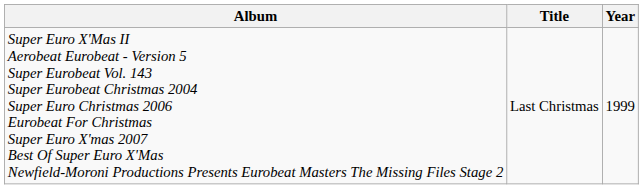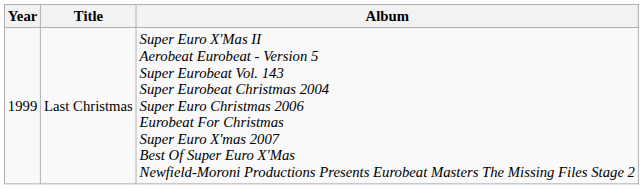columns swapped: Year <-> Album
